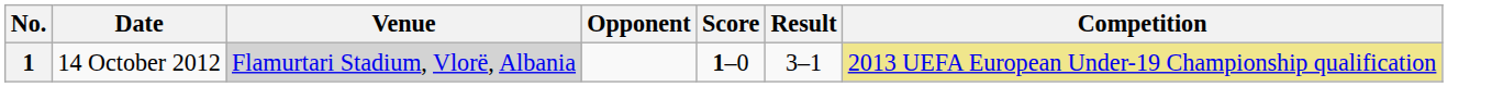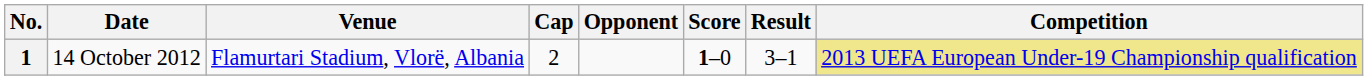+ column: Cap | 2
1 | Venue: lightgrey background -> no background
